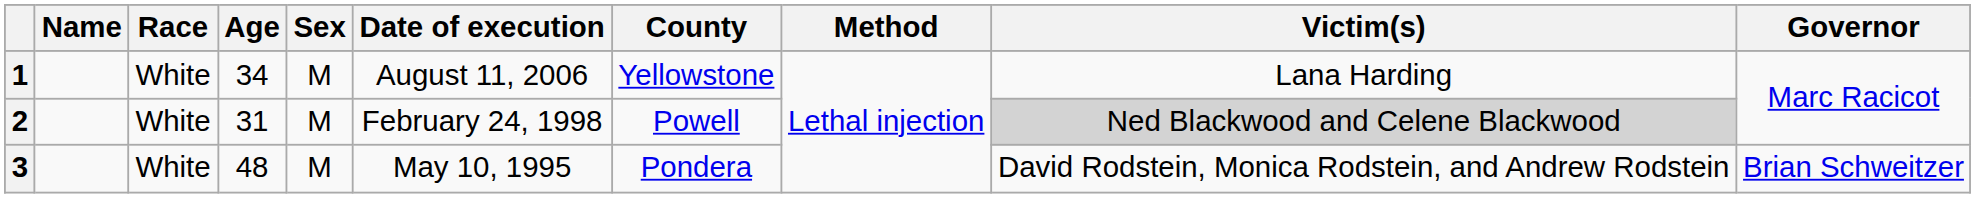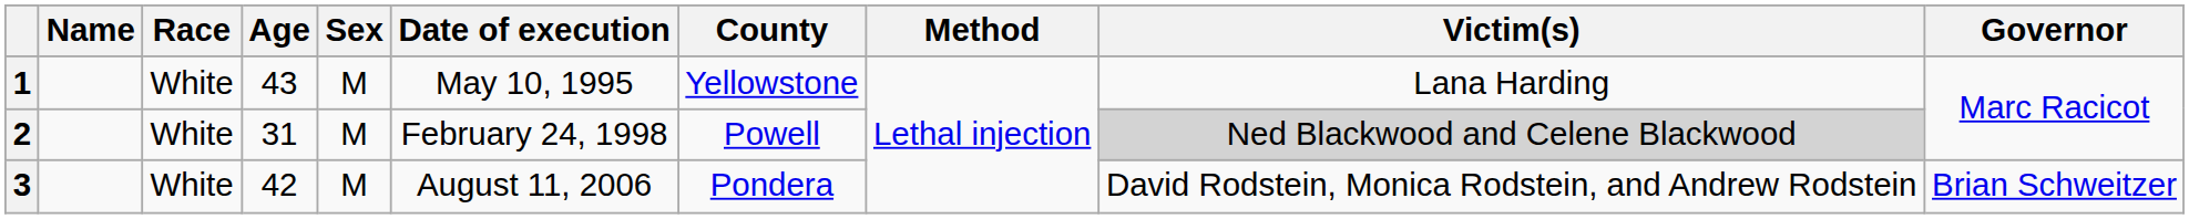1 | Age: 34 -> 43
1 | Date of execution: August 11, 2006 -> May 10, 1995
3 | Age: 48 -> 42
3 | Date of execution: May 10, 1995 -> August 11, 2006
